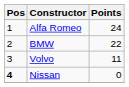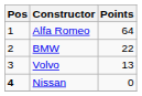Alfa Romeo | Points: 24 -> 64
Volvo | Points: 11 -> 13
